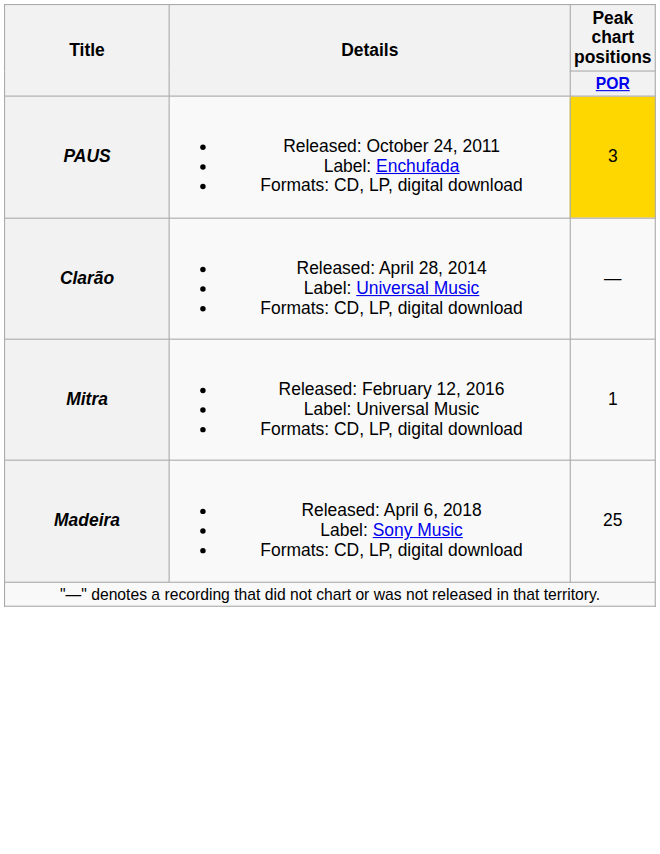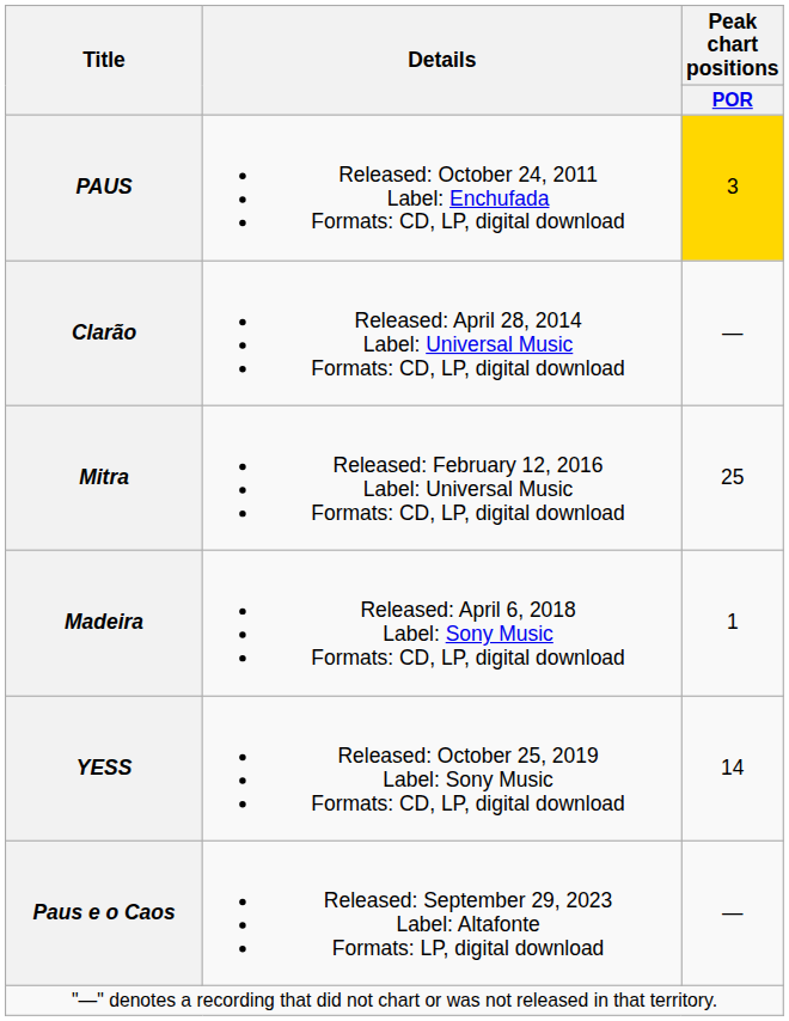Mitra | Peak chart positions / POR: 1 -> 25
Madeira | Peak chart positions / POR: 25 -> 1
+ row: YESS | Released: October 25, 2019 Label: Sony Music Formats: CD, LP, digital download | 14
+ row: Paus e o Caos | Released: September 29, 2023 Label: Altafonte Formats: LP, digital download | —
